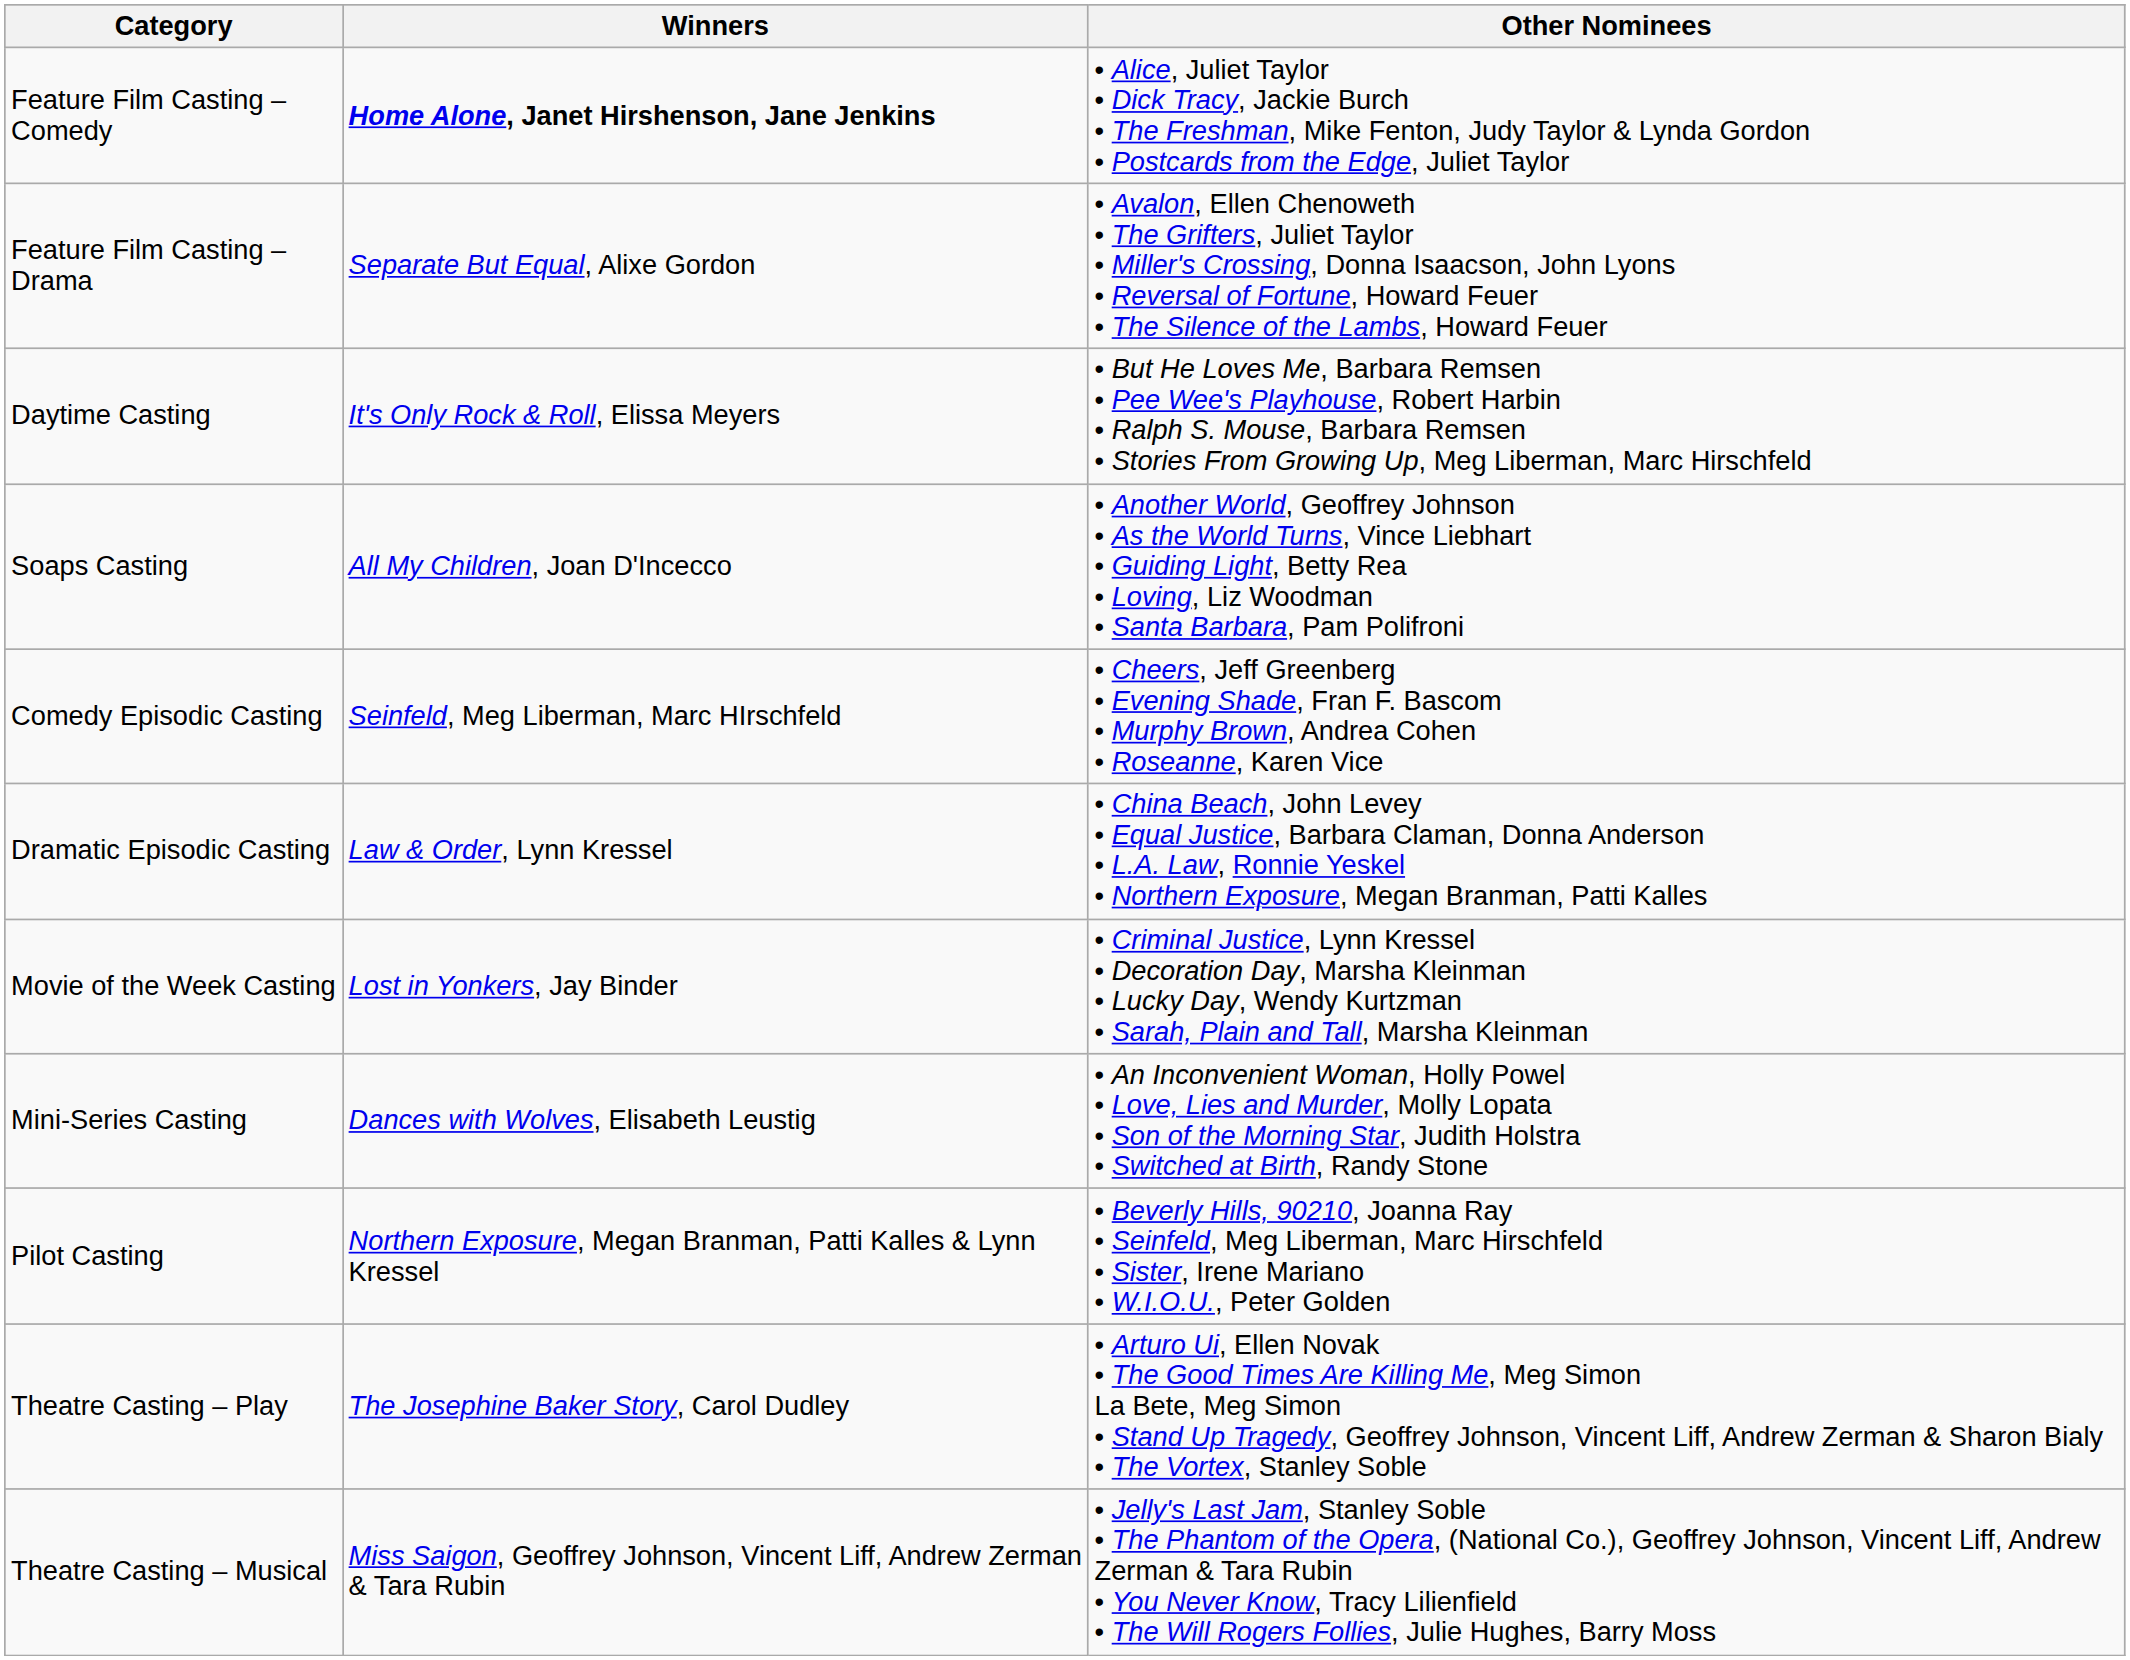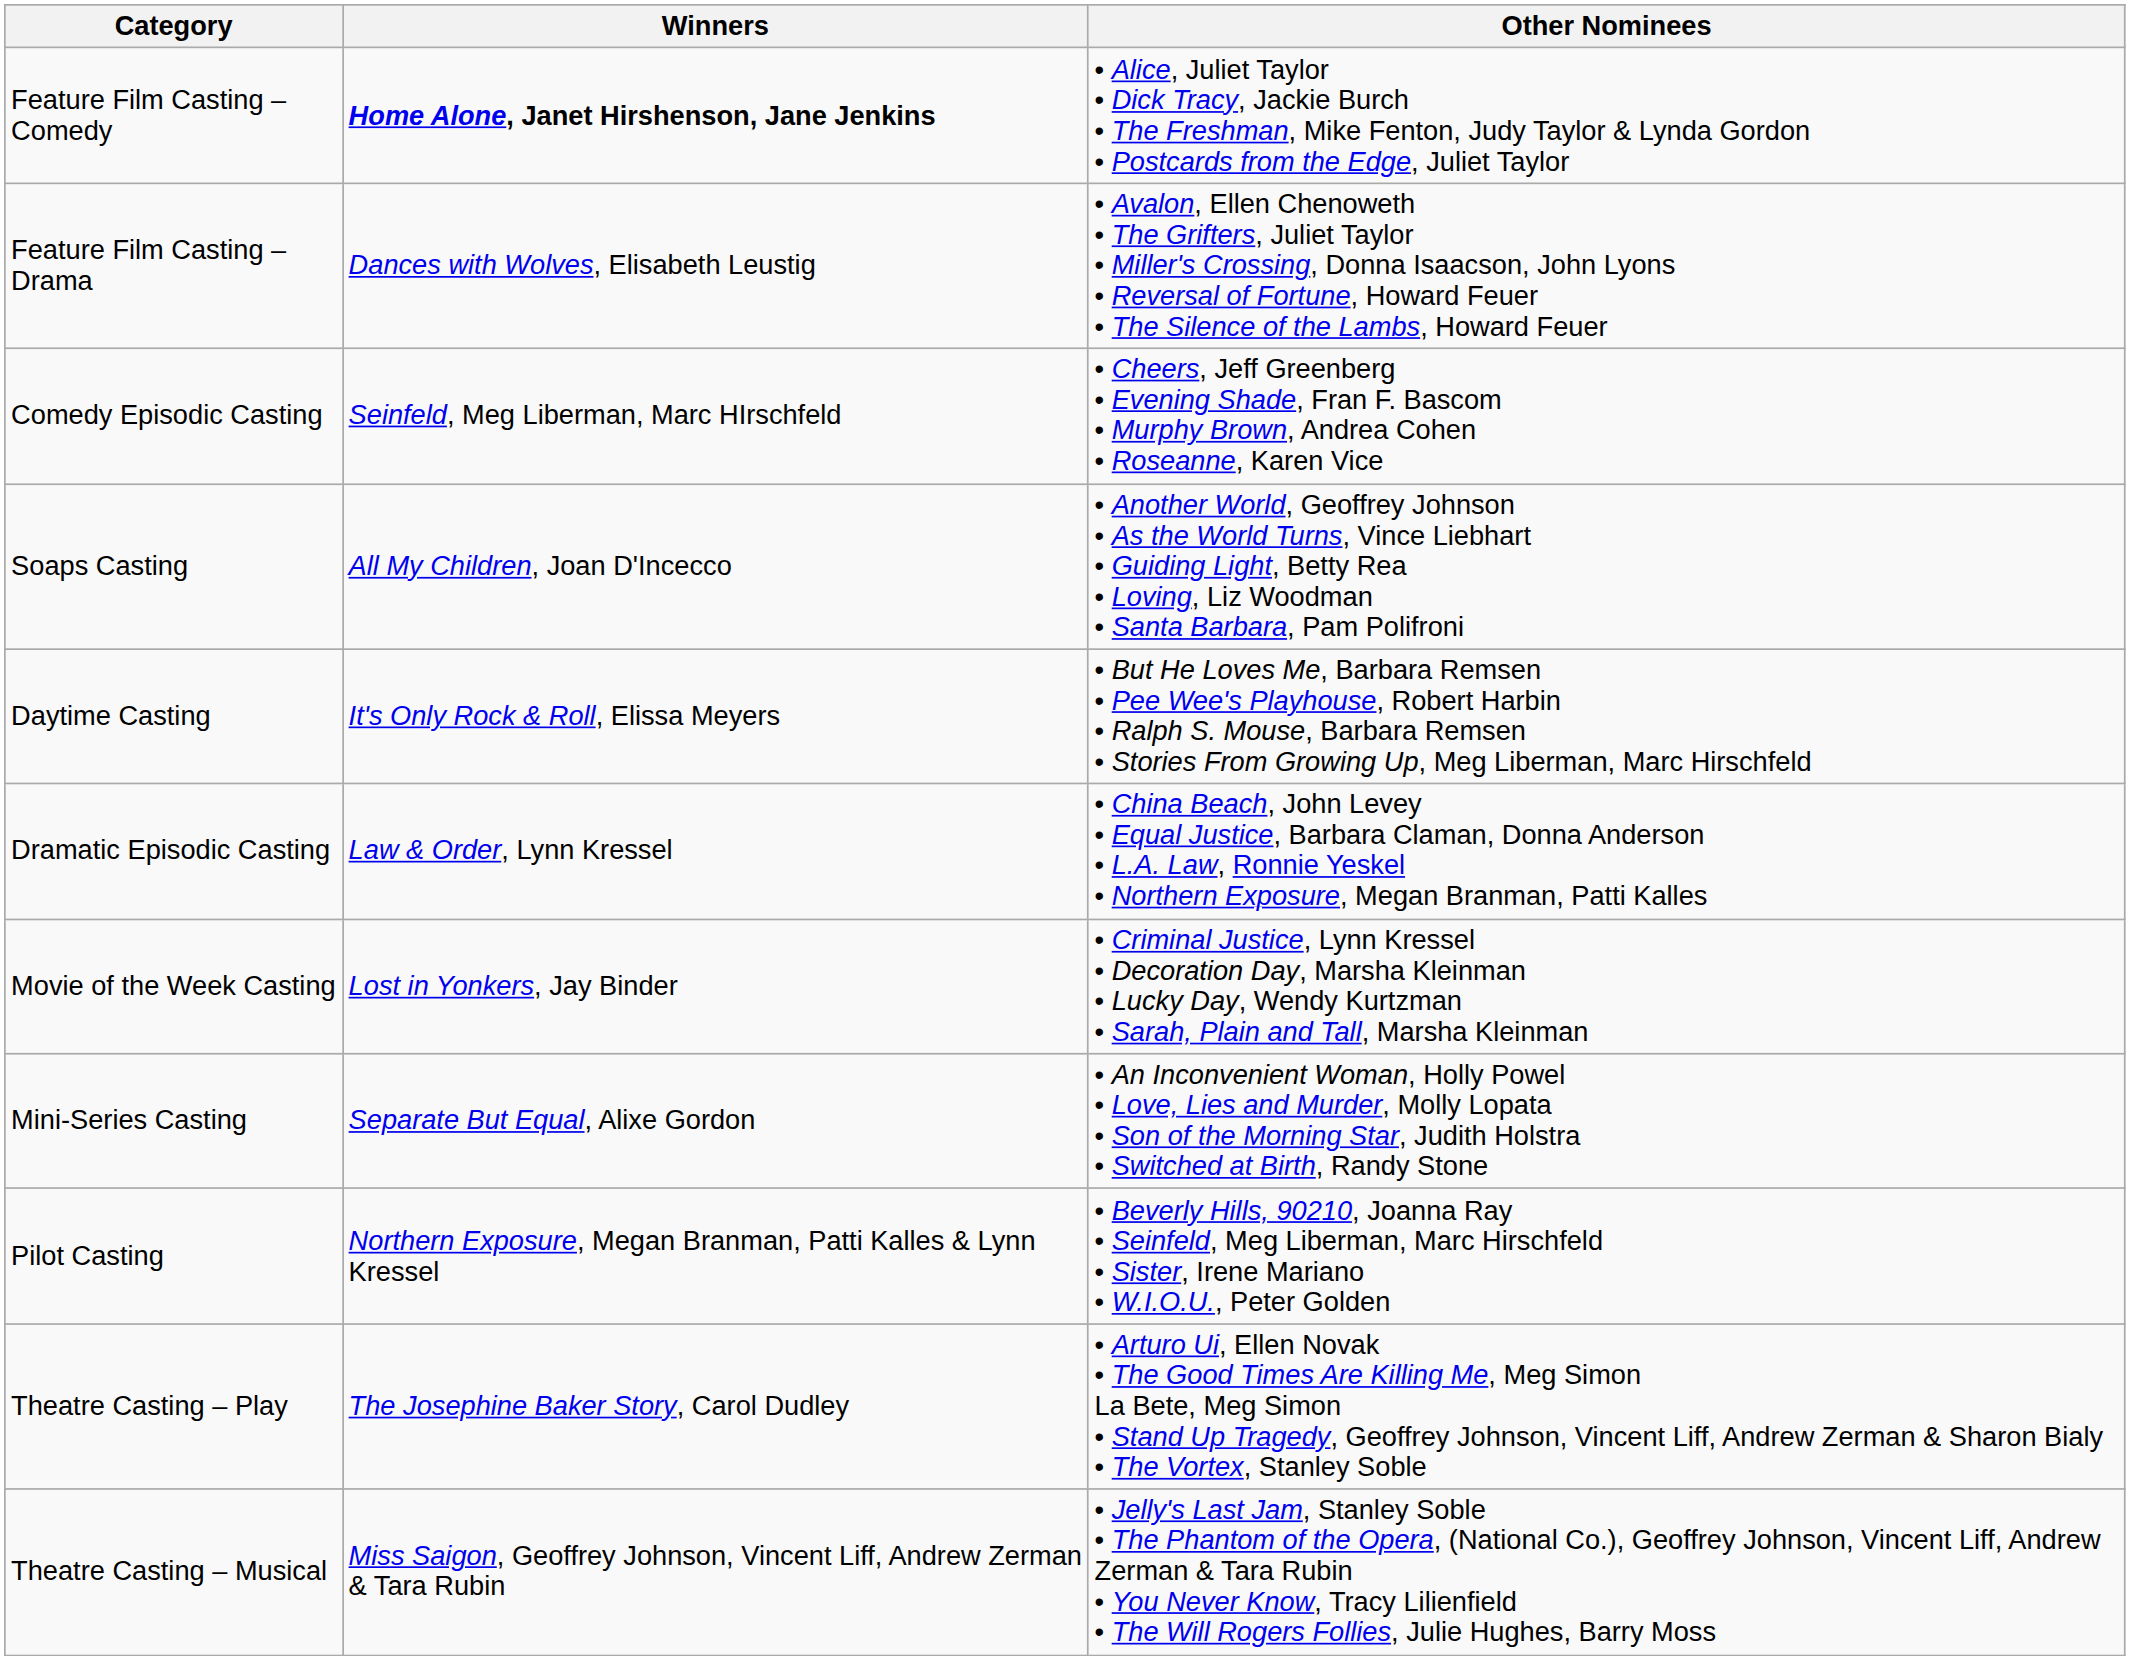Feature Film Casting – Drama | Winners: Separate But Equal, Alixe Gordon -> Dances with Wolves, Elisabeth Leustig
rows swapped: Daytime Casting <-> Comedy Episodic Casting
Mini-Series Casting | Winners: Dances with Wolves, Elisabeth Leustig -> Separate But Equal, Alixe Gordon
